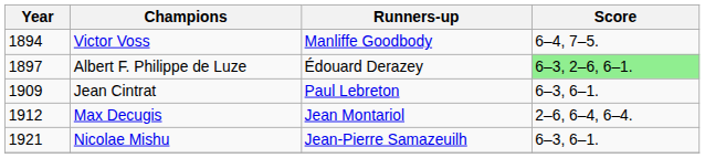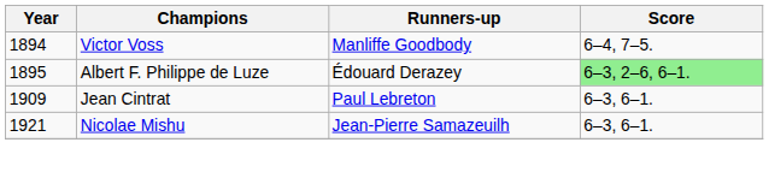Albert F. Philippe de Luze | Year: 1897 -> 1895
- row: 1912 | Max Decugis | Jean Montariol | 2–6, 6–4, 6–4.
